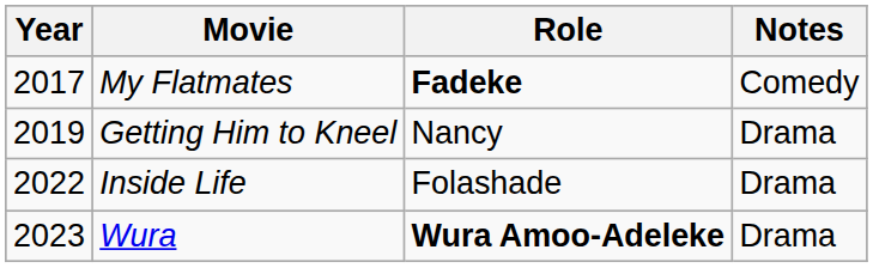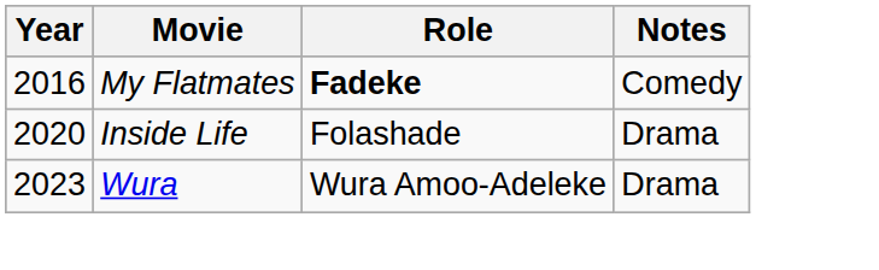My Flatmates | Year: 2017 -> 2016
- row: 2019 | Getting Him to Kneel | Nancy | Drama
Inside Life | Year: 2022 -> 2020
Wura | Role: bold -> normal
